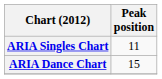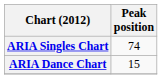ARIA Singles Chart | Peak position: 11 -> 74
